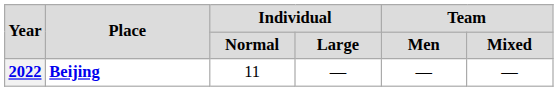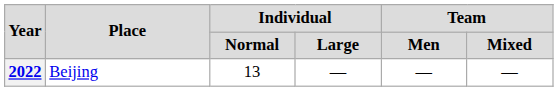2022 | Place: bold -> normal
2022 | Individual / Normal: 11 -> 13
